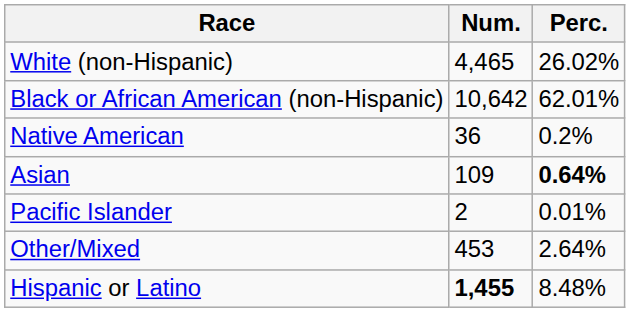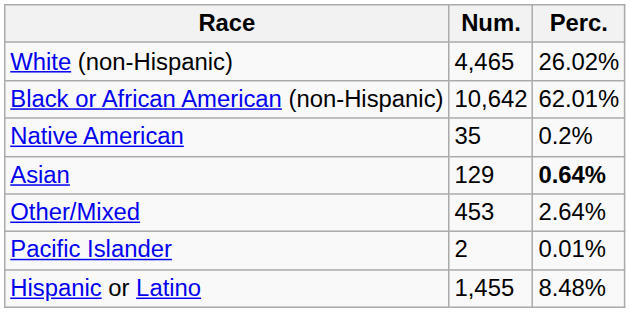Native American | Num.: 36 -> 35
Asian | Num.: 109 -> 129
rows swapped: Pacific Islander <-> Other/Mixed
Hispanic or Latino | Num.: bold -> normal
